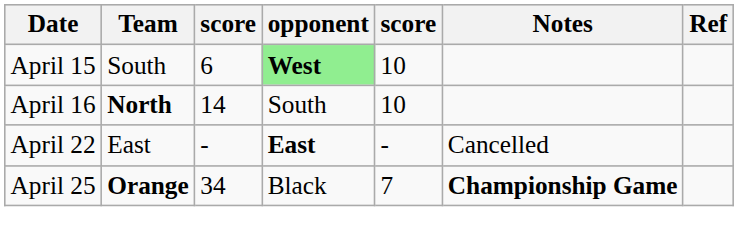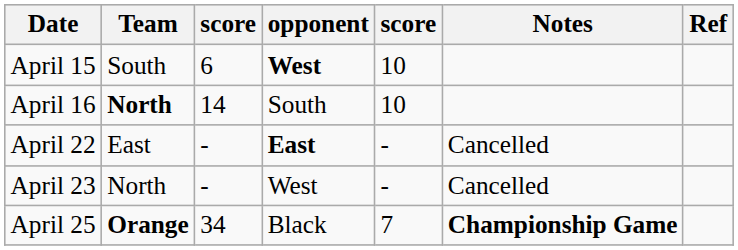April 15 | opponent: lightgreen background -> no background
+ row: April 23 | North | - | West | - | Cancelled
